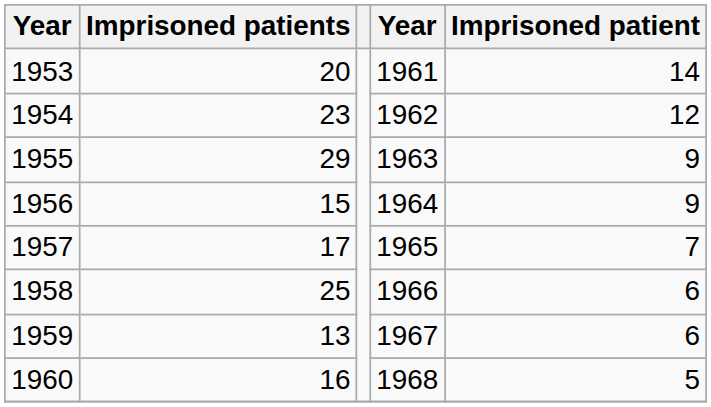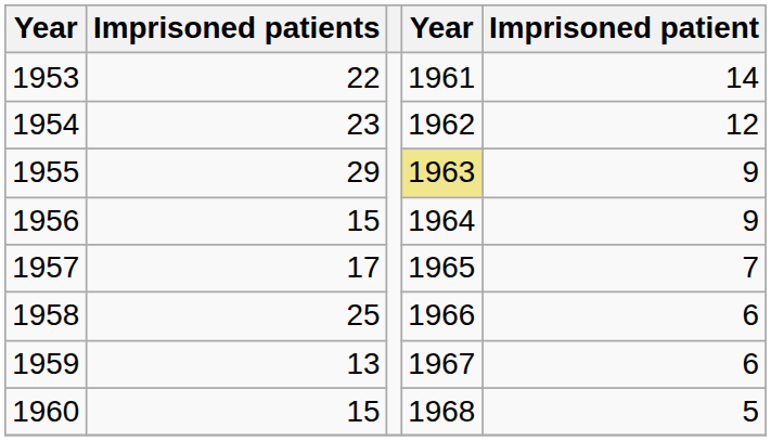1953 | Imprisoned patients: 20 -> 22
1955 | column 4: no background -> khaki background
1960 | Imprisoned patients: 16 -> 15
